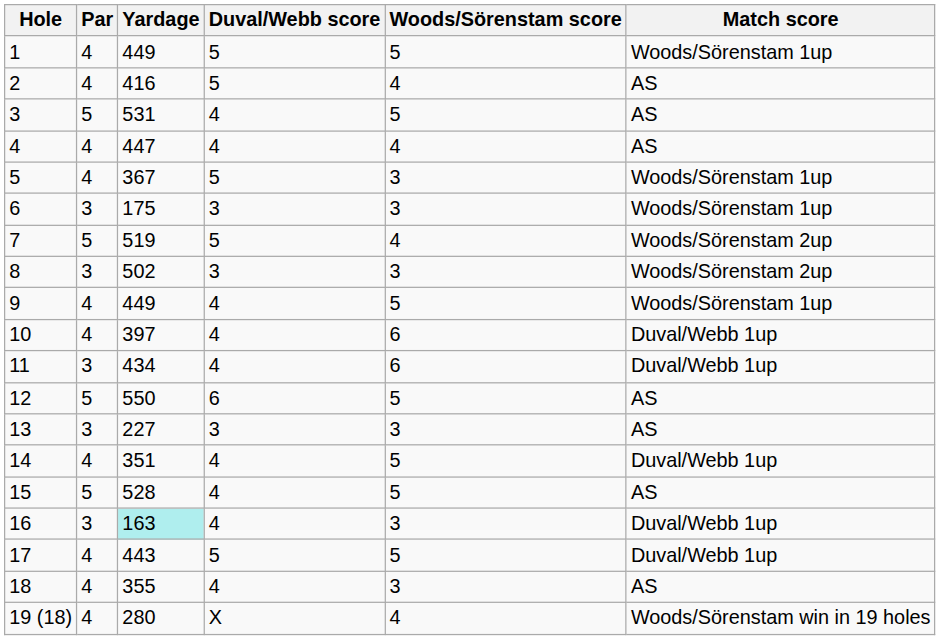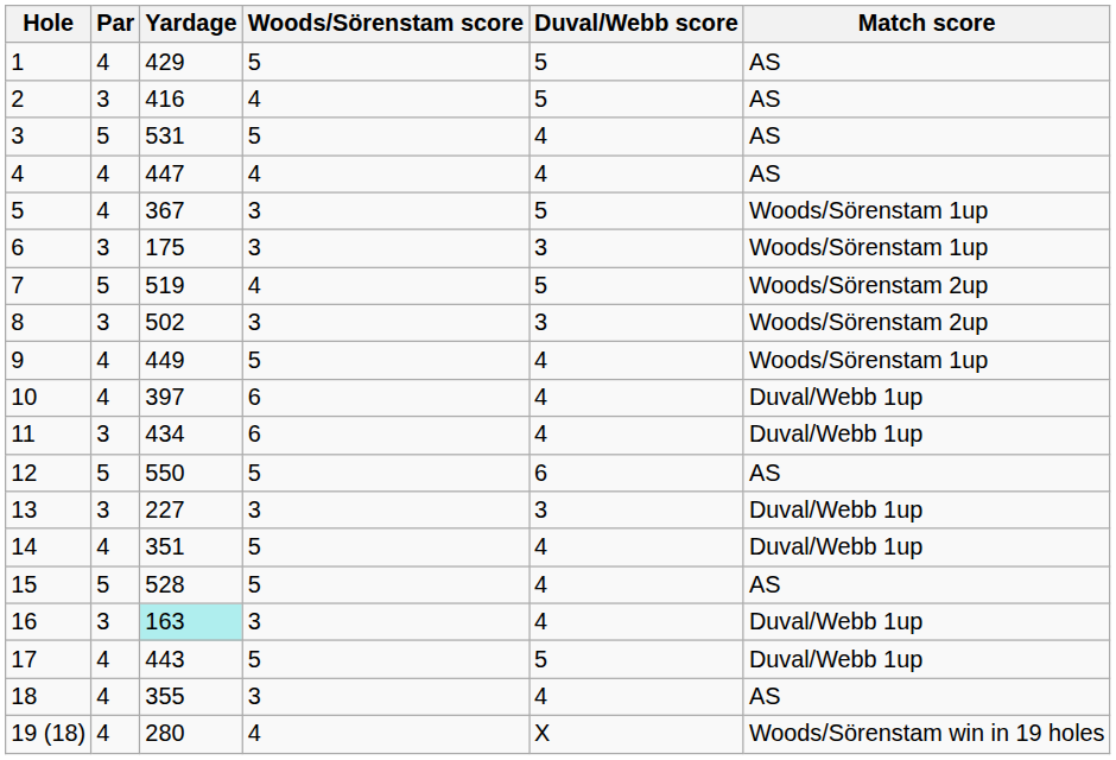columns swapped: Woods/Sörenstam score <-> Duval/Webb score
1 | Yardage: 449 -> 429
1 | Match score: Woods/Sörenstam 1up -> AS
2 | Par: 4 -> 3
13 | Match score: AS -> Duval/Webb 1up
